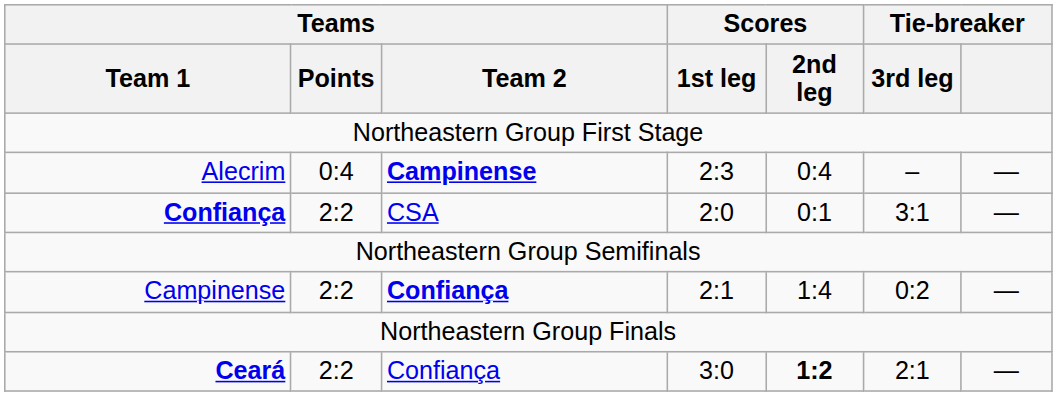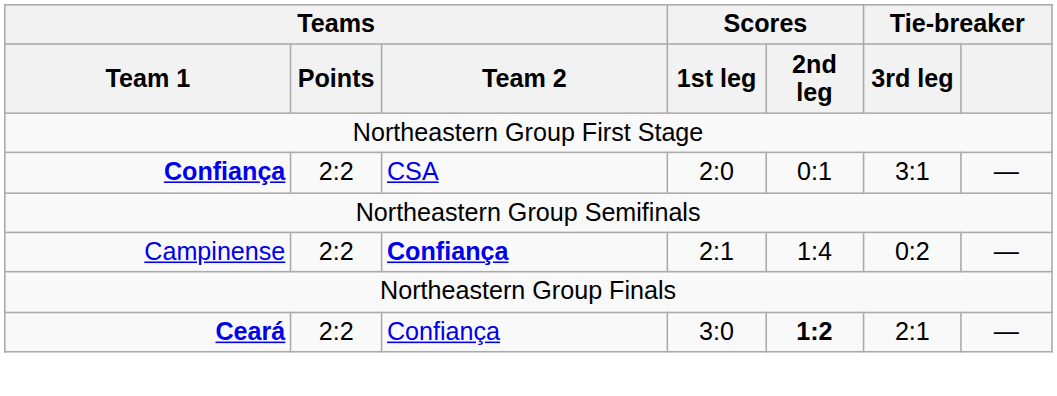- row: Alecrim | 0:4 | Campinense | 2:3 | 0:4 | – | —
